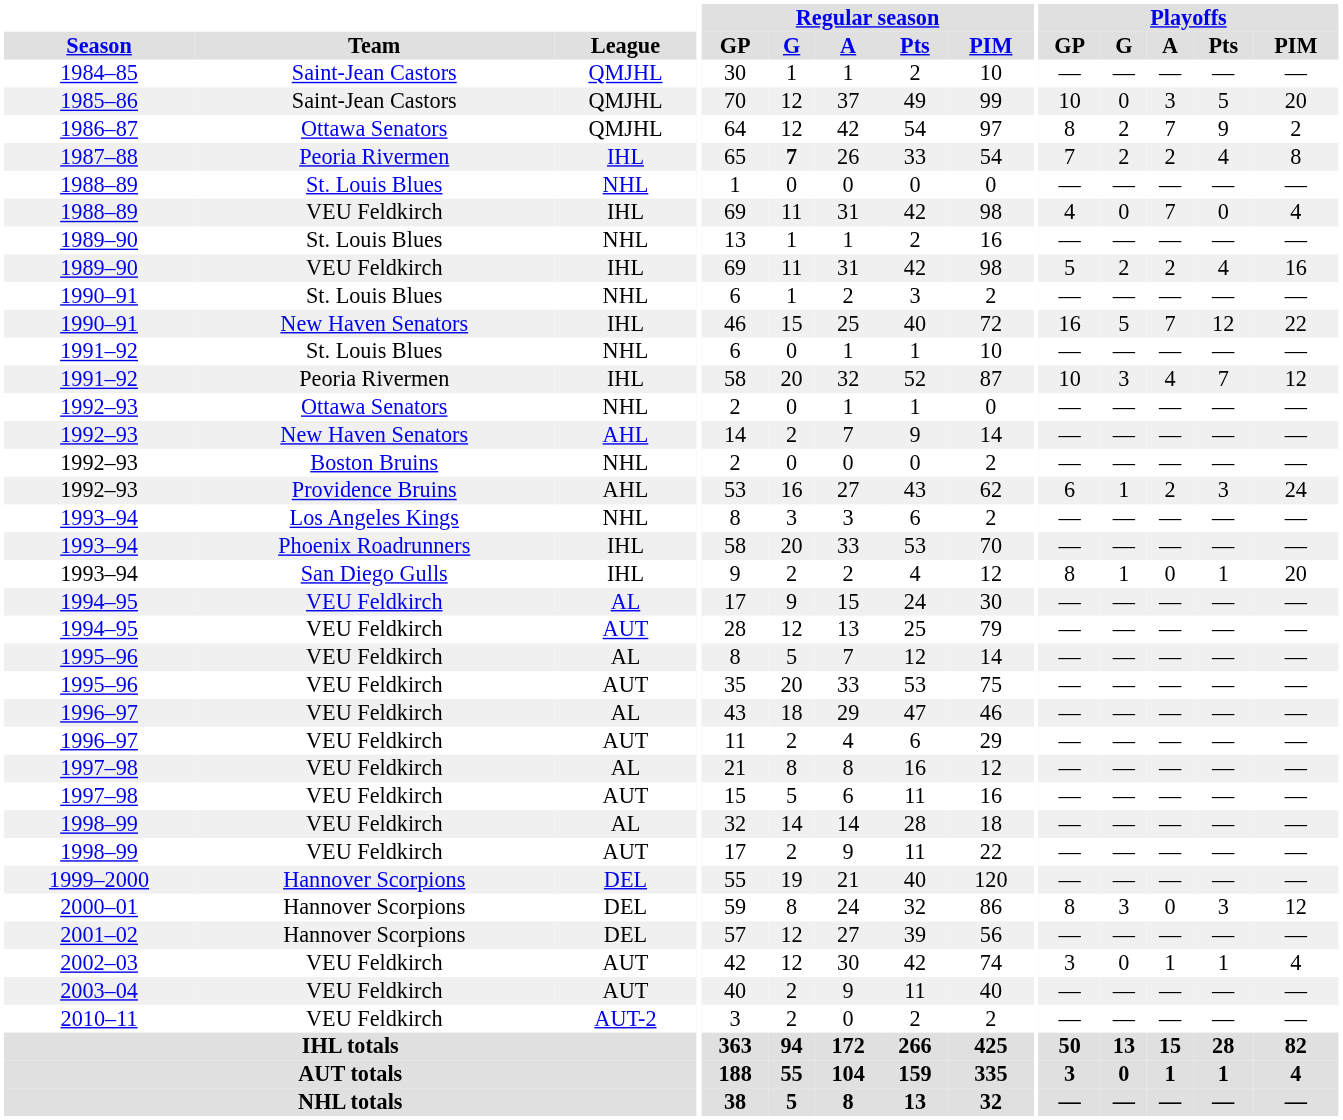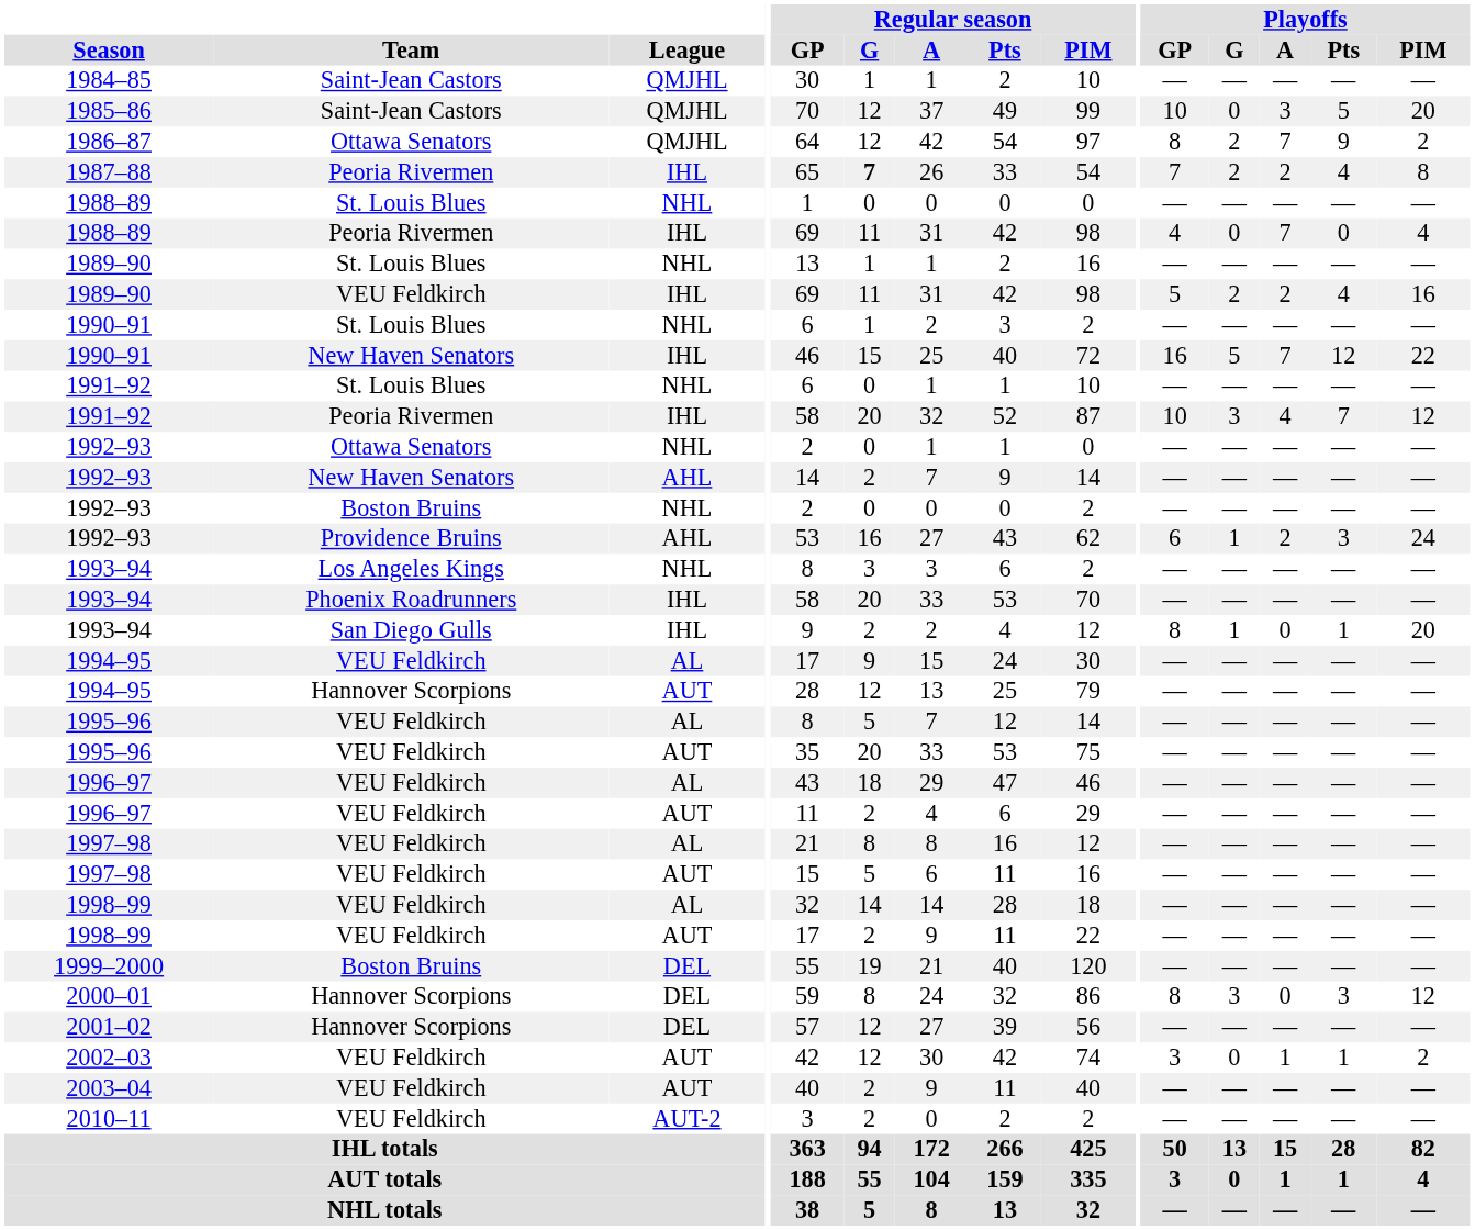1988–89 / IHL | Team: VEU Feldkirch -> Peoria Rivermen
1994–95 / AUT | Team: VEU Feldkirch -> Hannover Scorpions
1999–2000 | Team: Hannover Scorpions -> Boston Bruins
2002–03 | Playoffs / PIM: 4 -> 2
